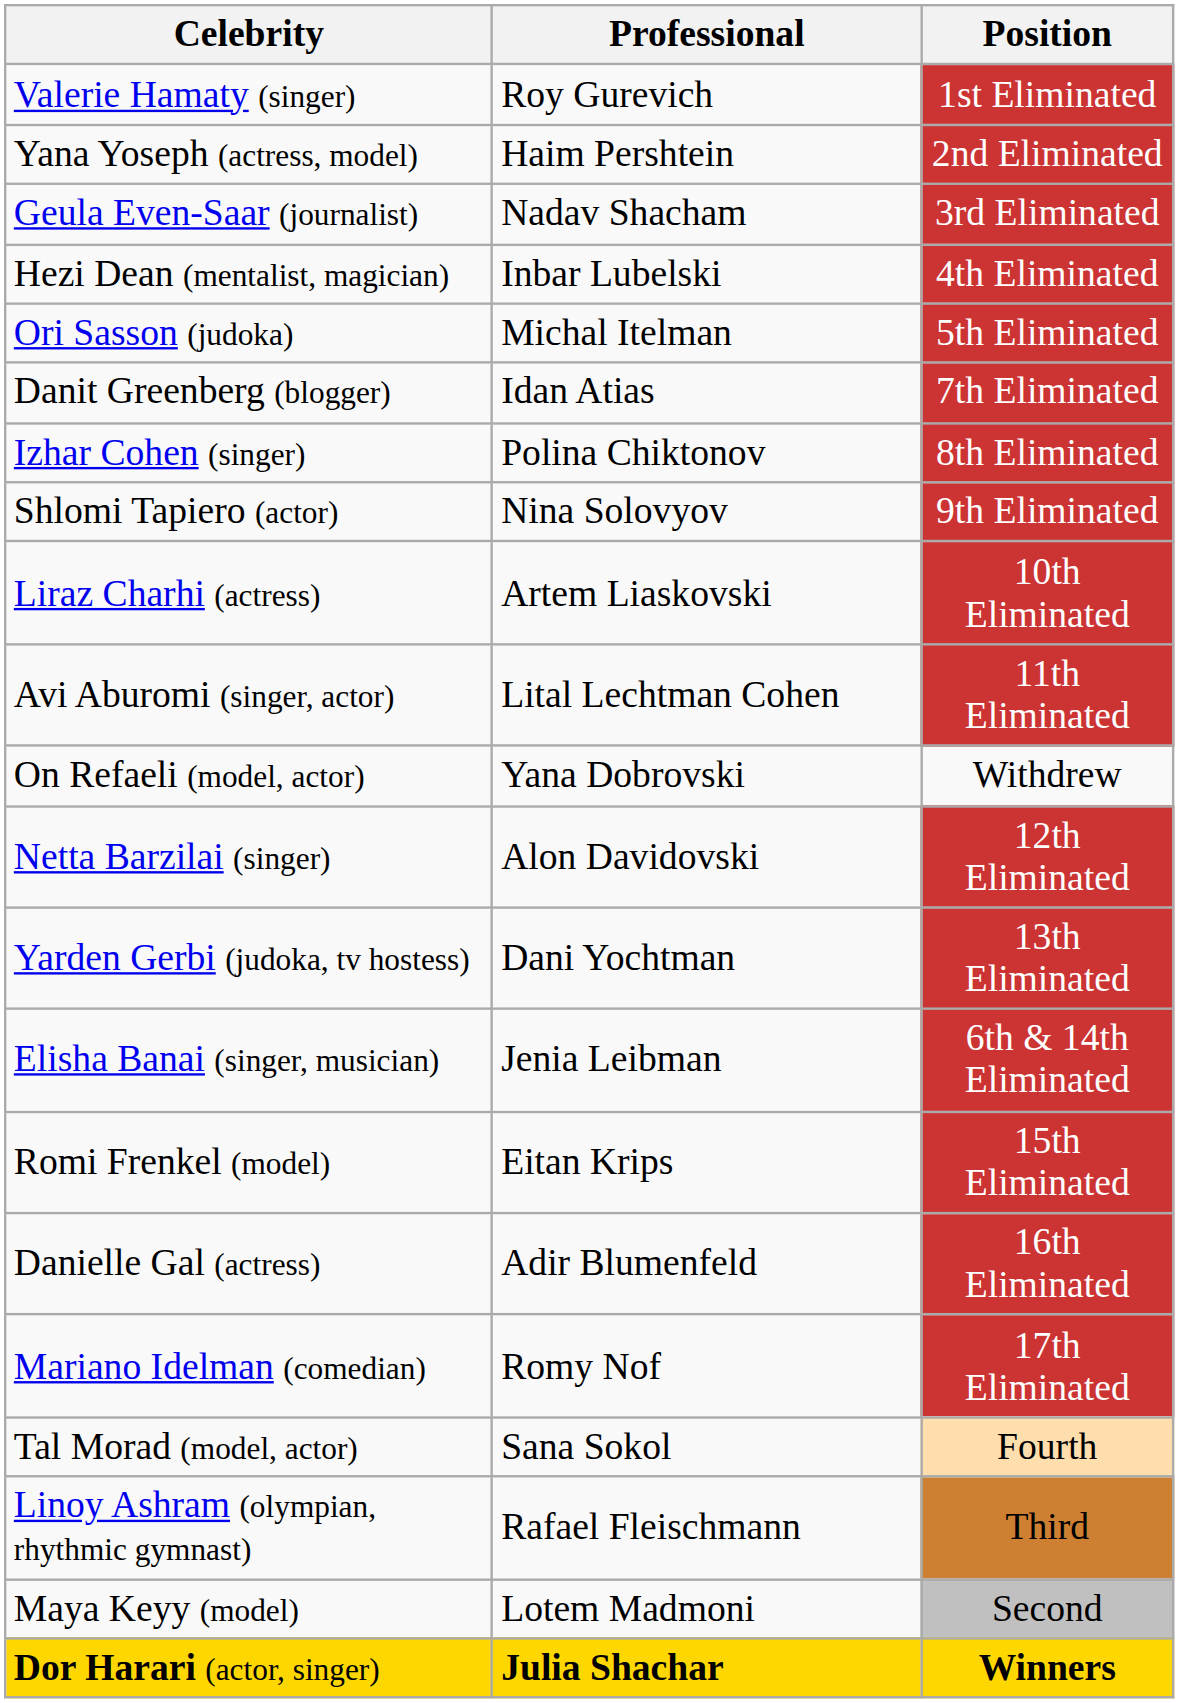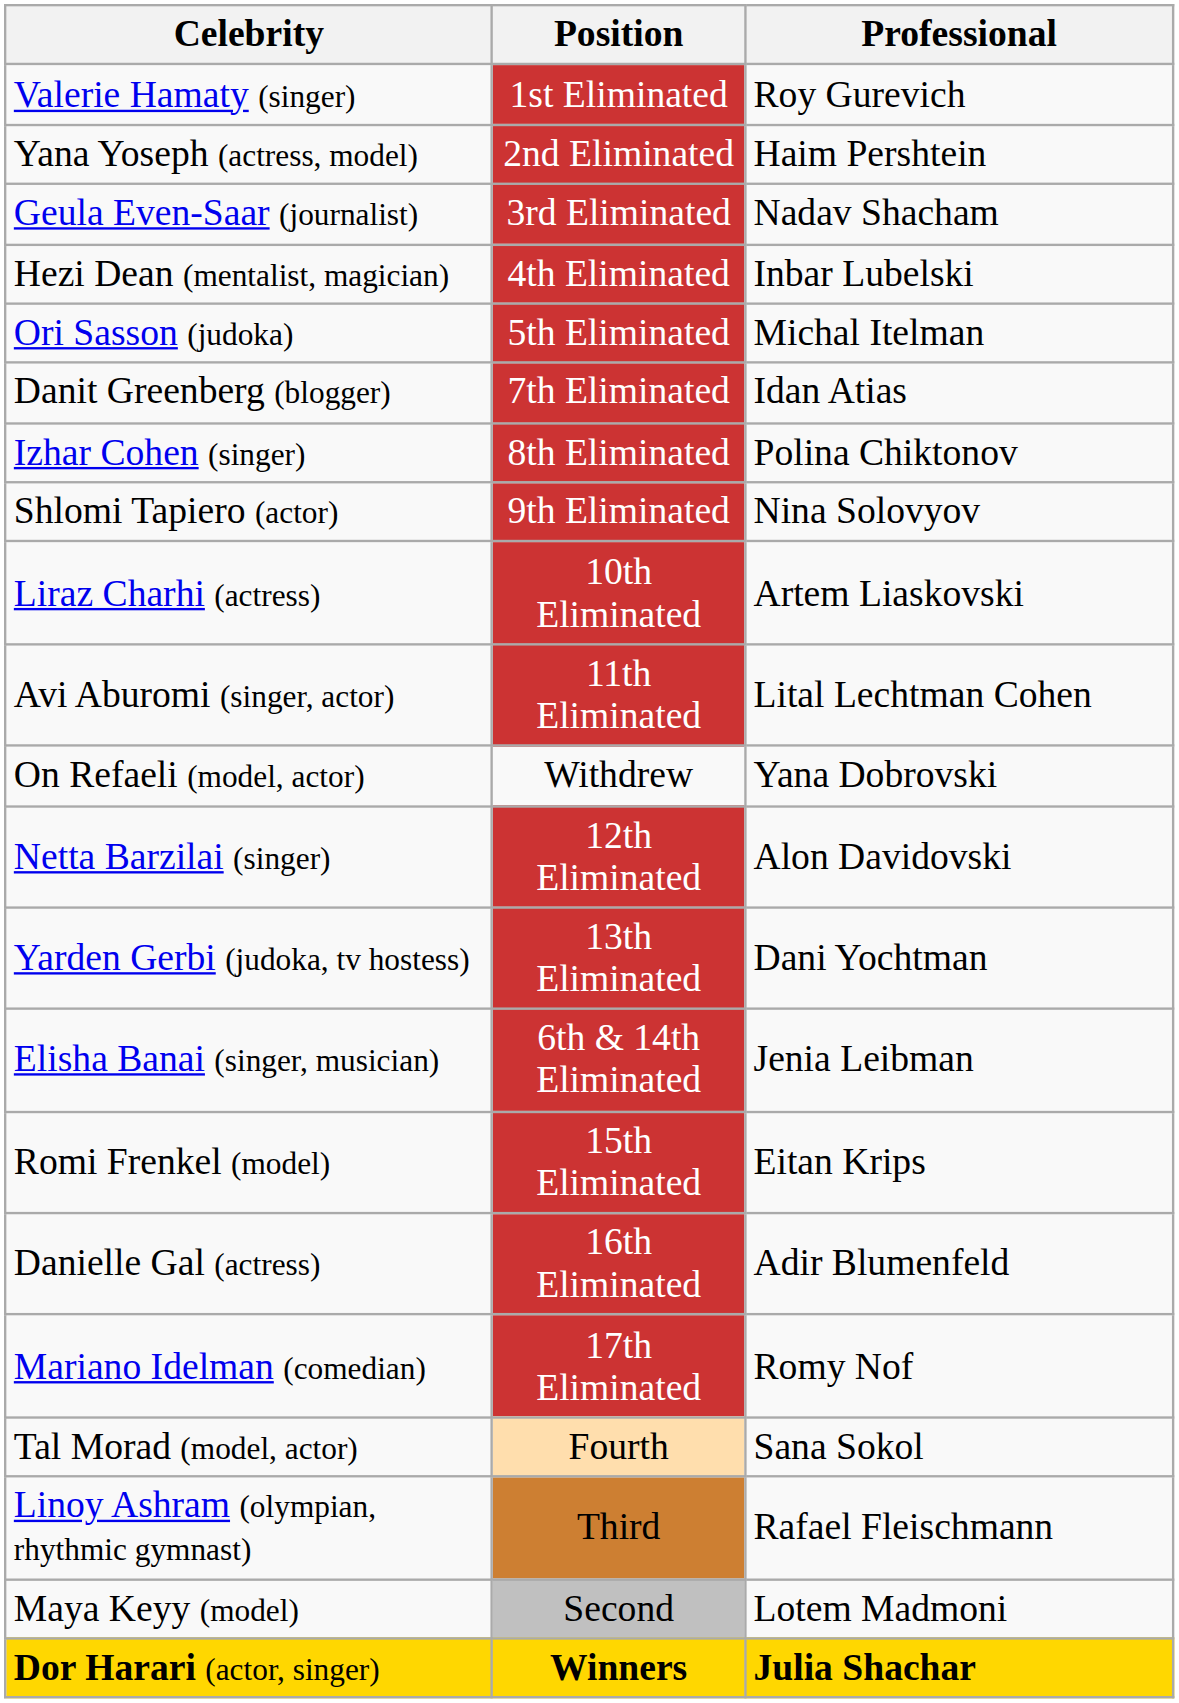columns swapped: Professional <-> Position
